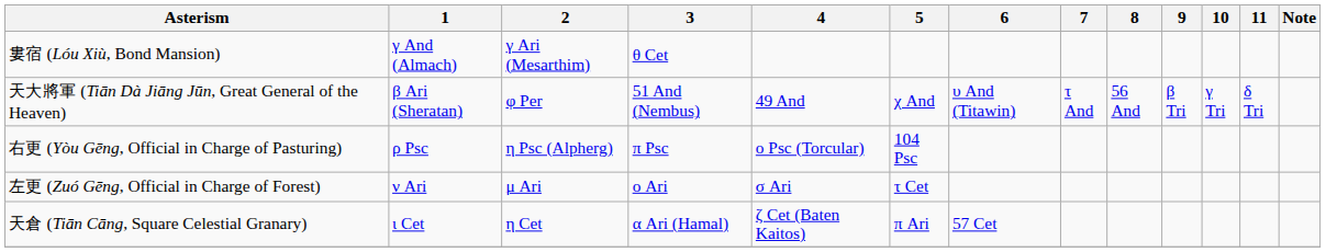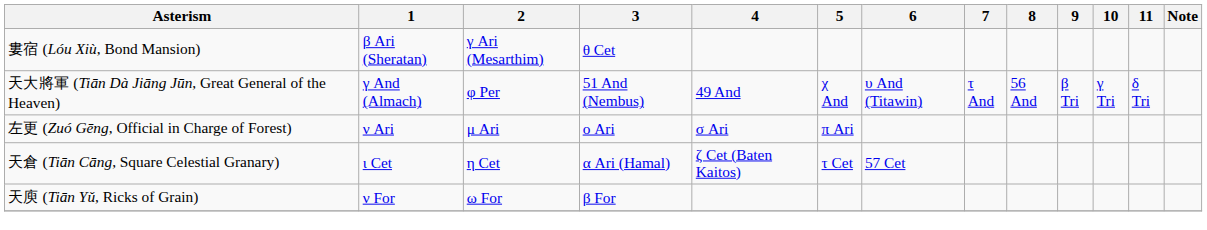婁宿 (Lóu Xiù, Bond Mansion) | 1: γ And (Almach) -> β Ari (Sheratan)
天大將軍 (Tiān Dà Jiāng Jūn, Great General of the Heaven) | 1: β Ari (Sheratan) -> γ And (Almach)
- row: 右更 (Yòu Gēng, Official in Charge of Pasturing) | ρ Psc | η Psc (Alpherg) | π Psc | ο Psc (Torcular) | 104 Psc
左更 (Zuó Gēng, Official in Charge of Forest) | 5: τ Cet -> π Ari
天倉 (Tiān Cāng, Square Celestial Granary) | 5: π Ari -> τ Cet
+ row: 天庾 (Tiān Yǔ, Ricks of Grain) | ν For | ω For | β For
